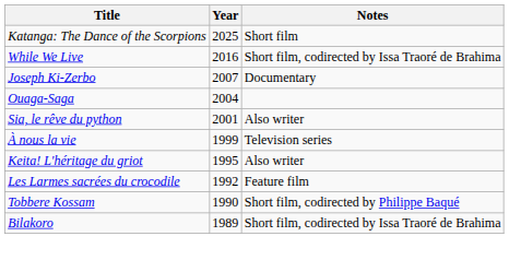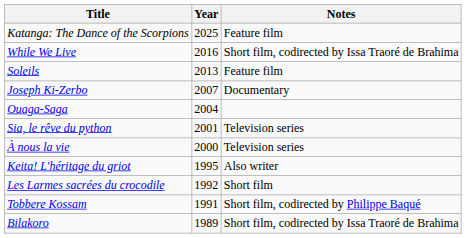Katanga: The Dance of the Scorpions | Notes: Short film -> Feature film
+ row: Soleils | 2013 | Feature film
Sia, le rêve du python | Notes: Also writer -> Television series
À nous la vie | Year: 1999 -> 2000
Les Larmes sacrées du crocodile | Notes: Feature film -> Short film
Tobbere Kossam | Year: 1990 -> 1991
